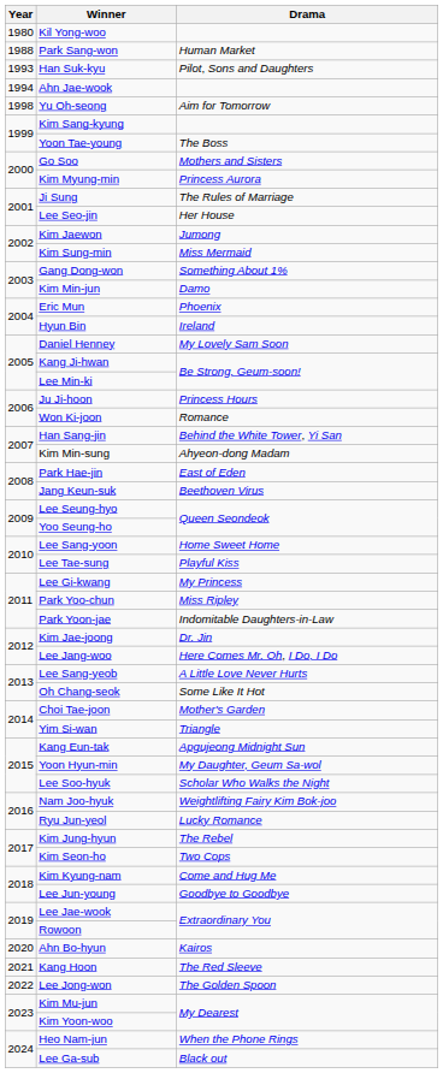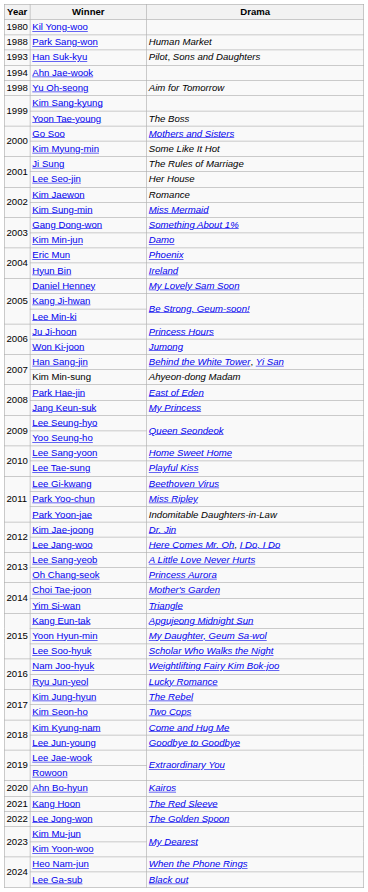Kim Myung-min | Drama: Princess Aurora -> Some Like It Hot
Kim Jaewon | Drama: Jumong -> Romance
Won Ki-joon | Drama: Romance -> Jumong
Jang Keun-suk | Drama: Beethoven Virus -> My Princess
Lee Gi-kwang | Drama: My Princess -> Beethoven Virus
Oh Chang-seok | Drama: Some Like It Hot -> Princess Aurora
